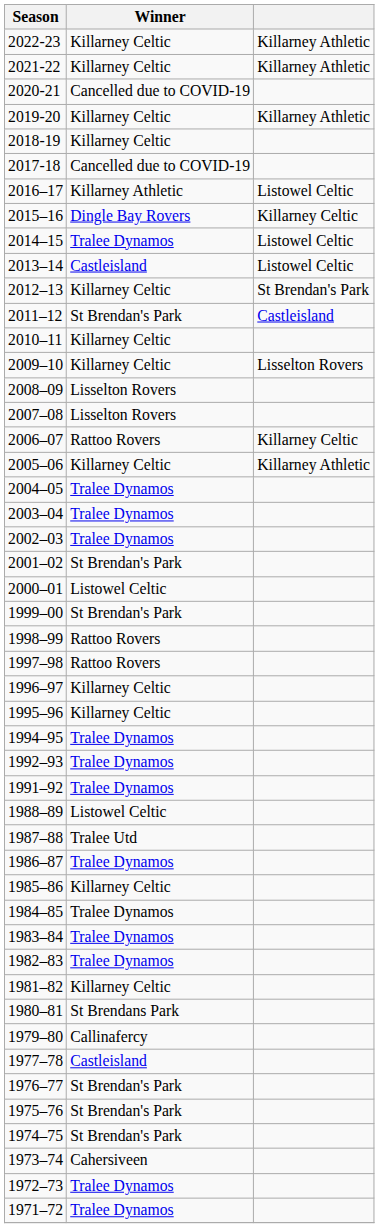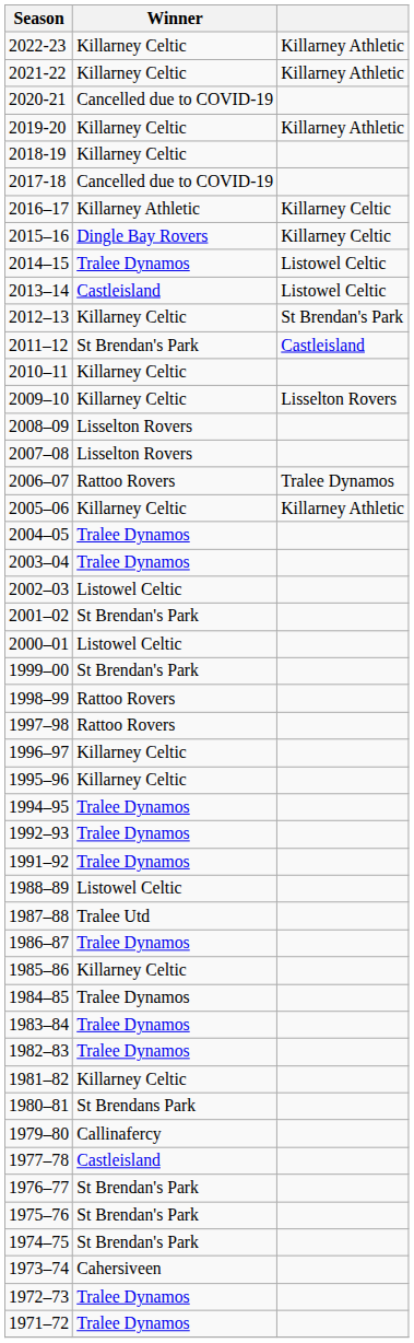2016–17 | column 3: Listowel Celtic -> Killarney Celtic
2006–07 | column 3: Killarney Celtic -> Tralee Dynamos
2002–03 | Winner: Tralee Dynamos -> Listowel Celtic
